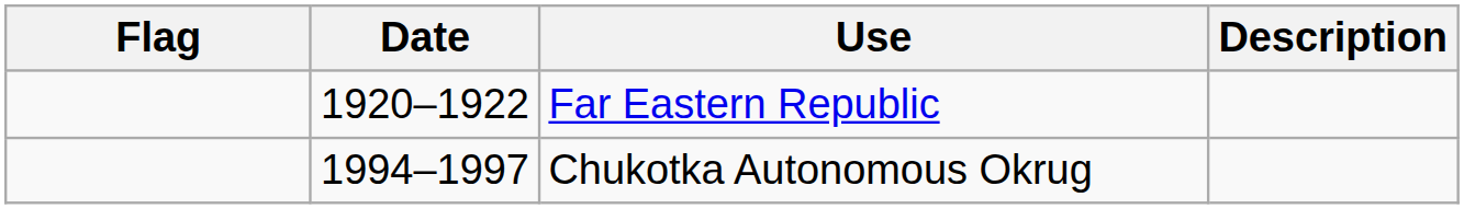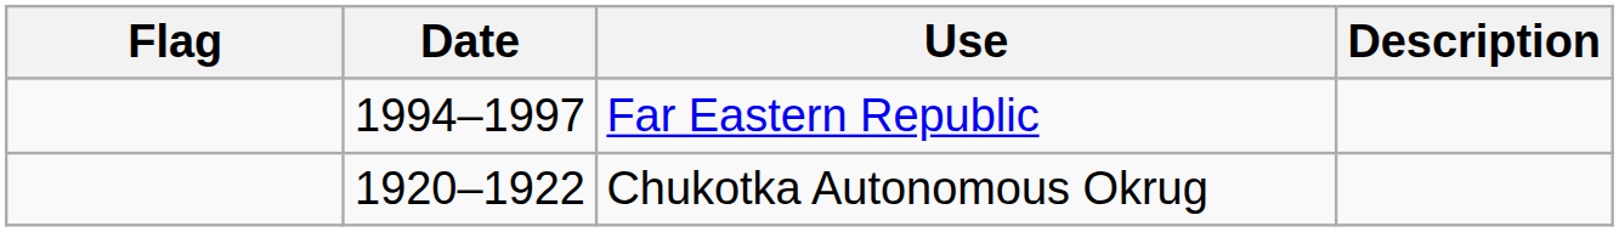Far Eastern Republic | Date: 1920–1922 -> 1994–1997
Chukotka Autonomous Okrug | Date: 1994–1997 -> 1920–1922
